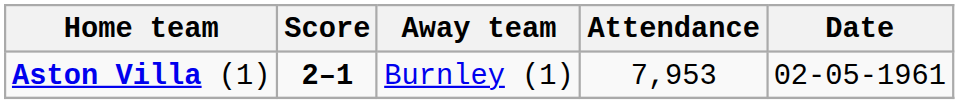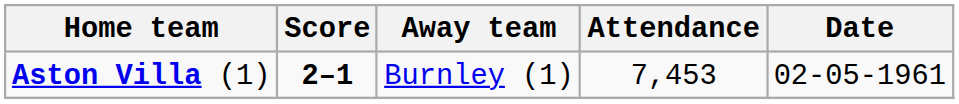Aston Villa (1) | Attendance: 7,953 -> 7,453
